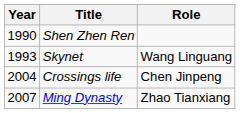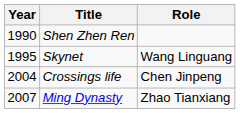Skynet | Year: 1993 -> 1995
